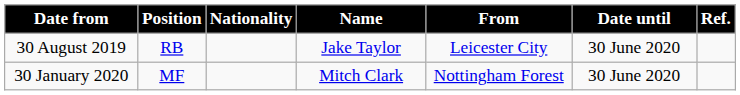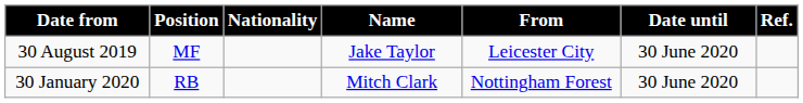30 August 2019 | Position: RB -> MF
30 January 2020 | Position: MF -> RB
